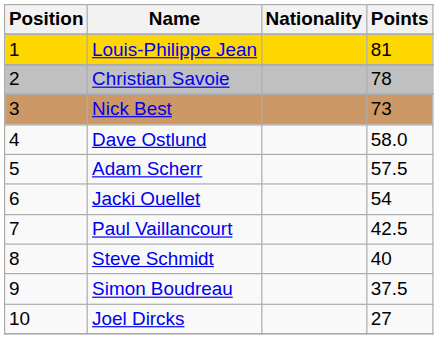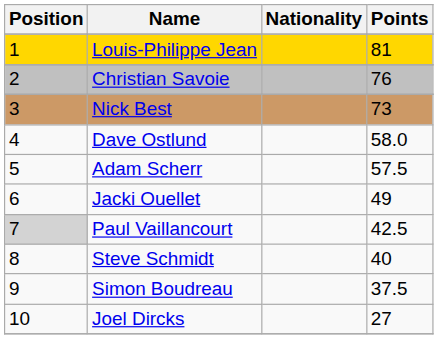Christian Savoie | Points: 78 -> 76
Jacki Ouellet | Points: 54 -> 49
Paul Vaillancourt | Position: no background -> lightgrey background
